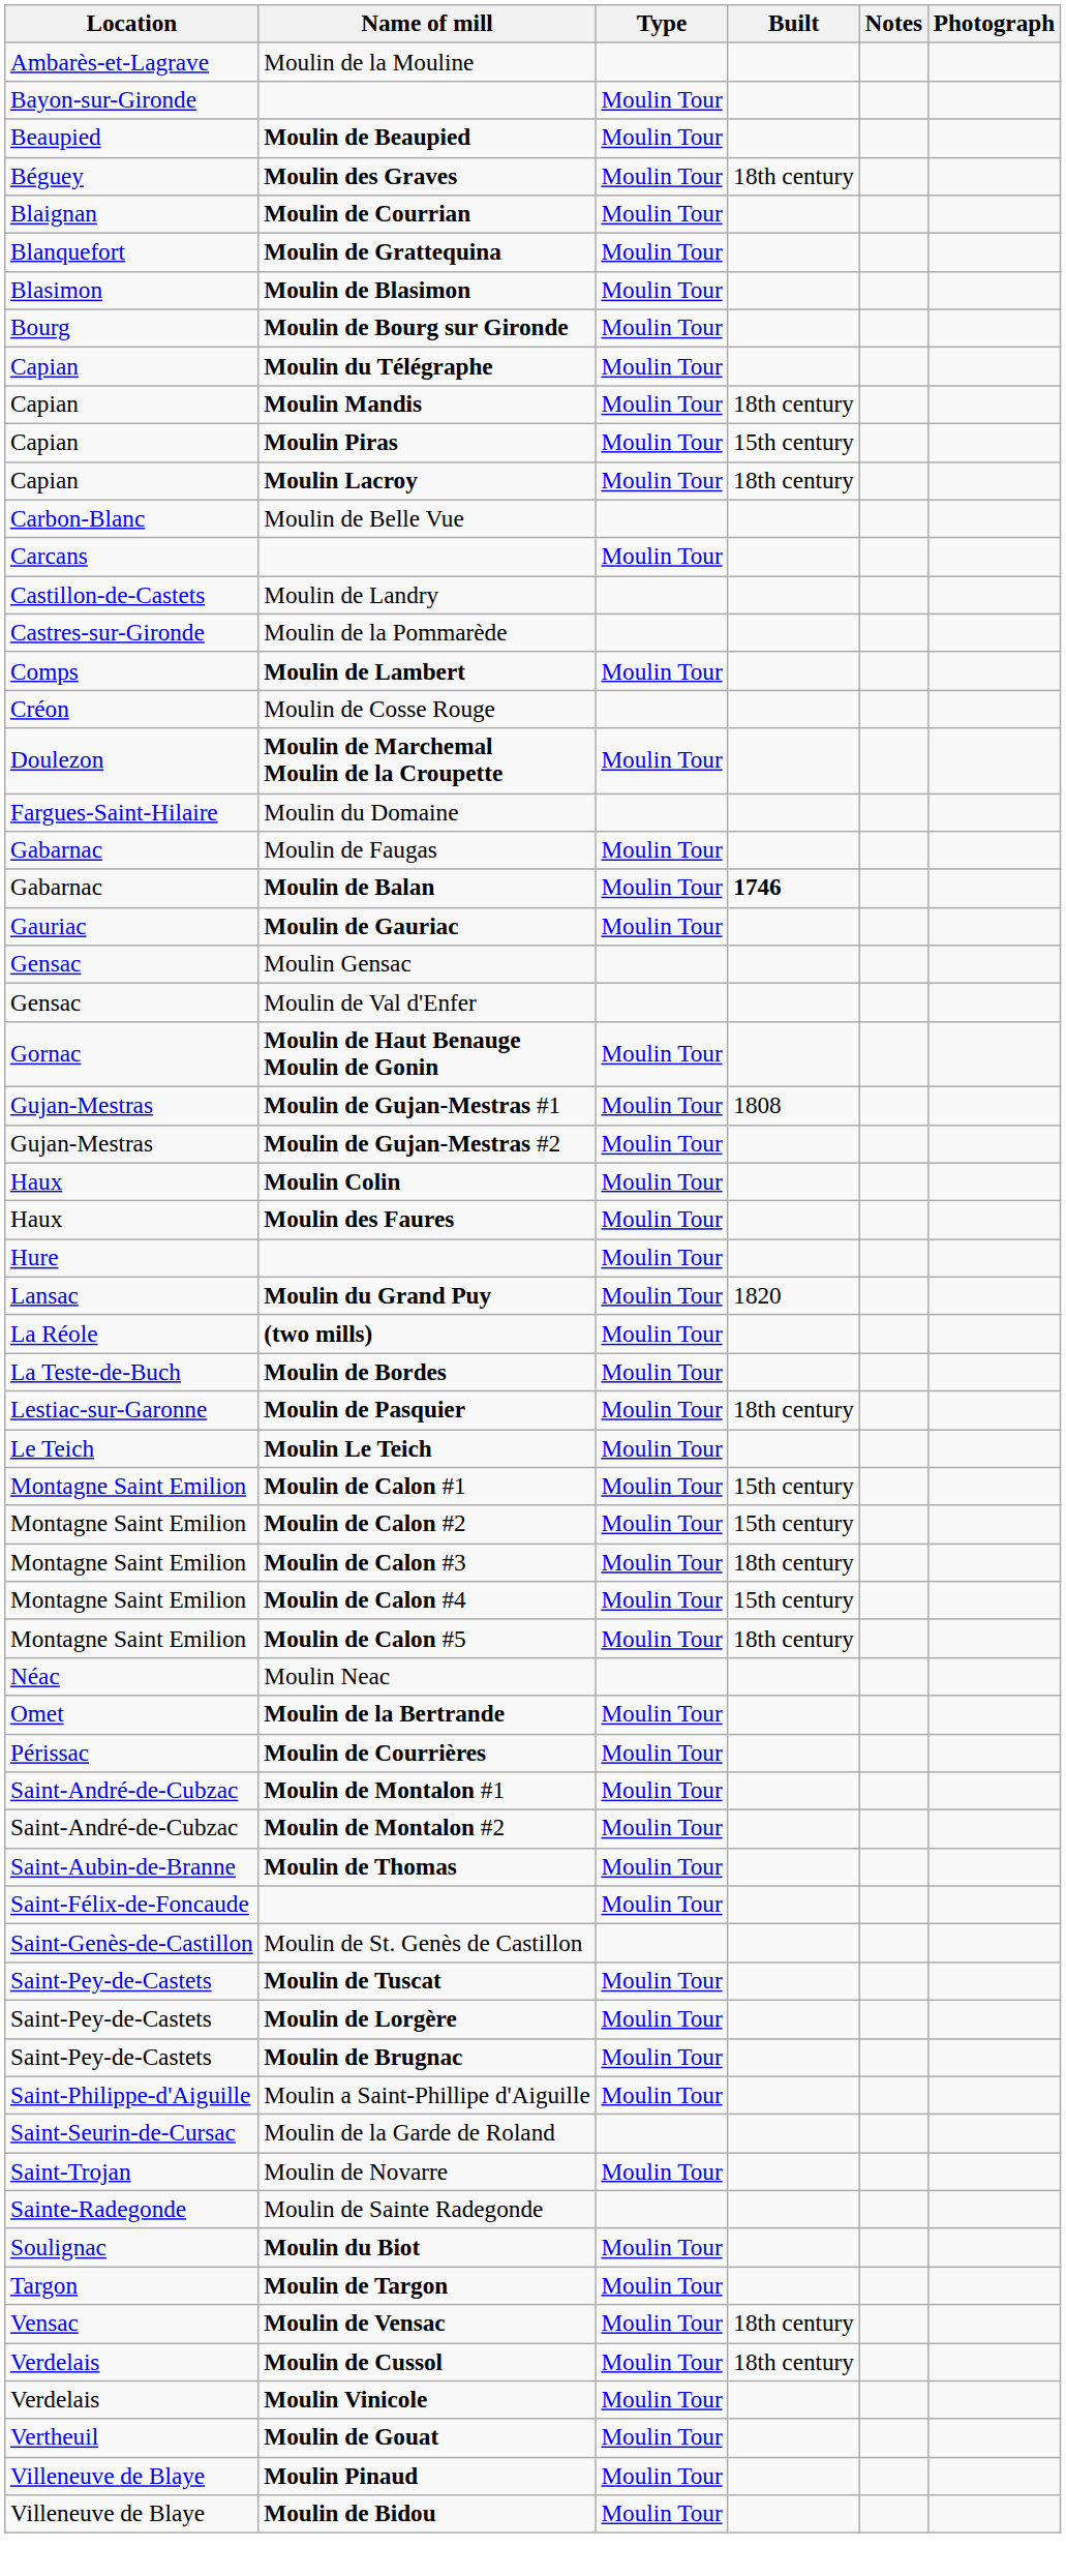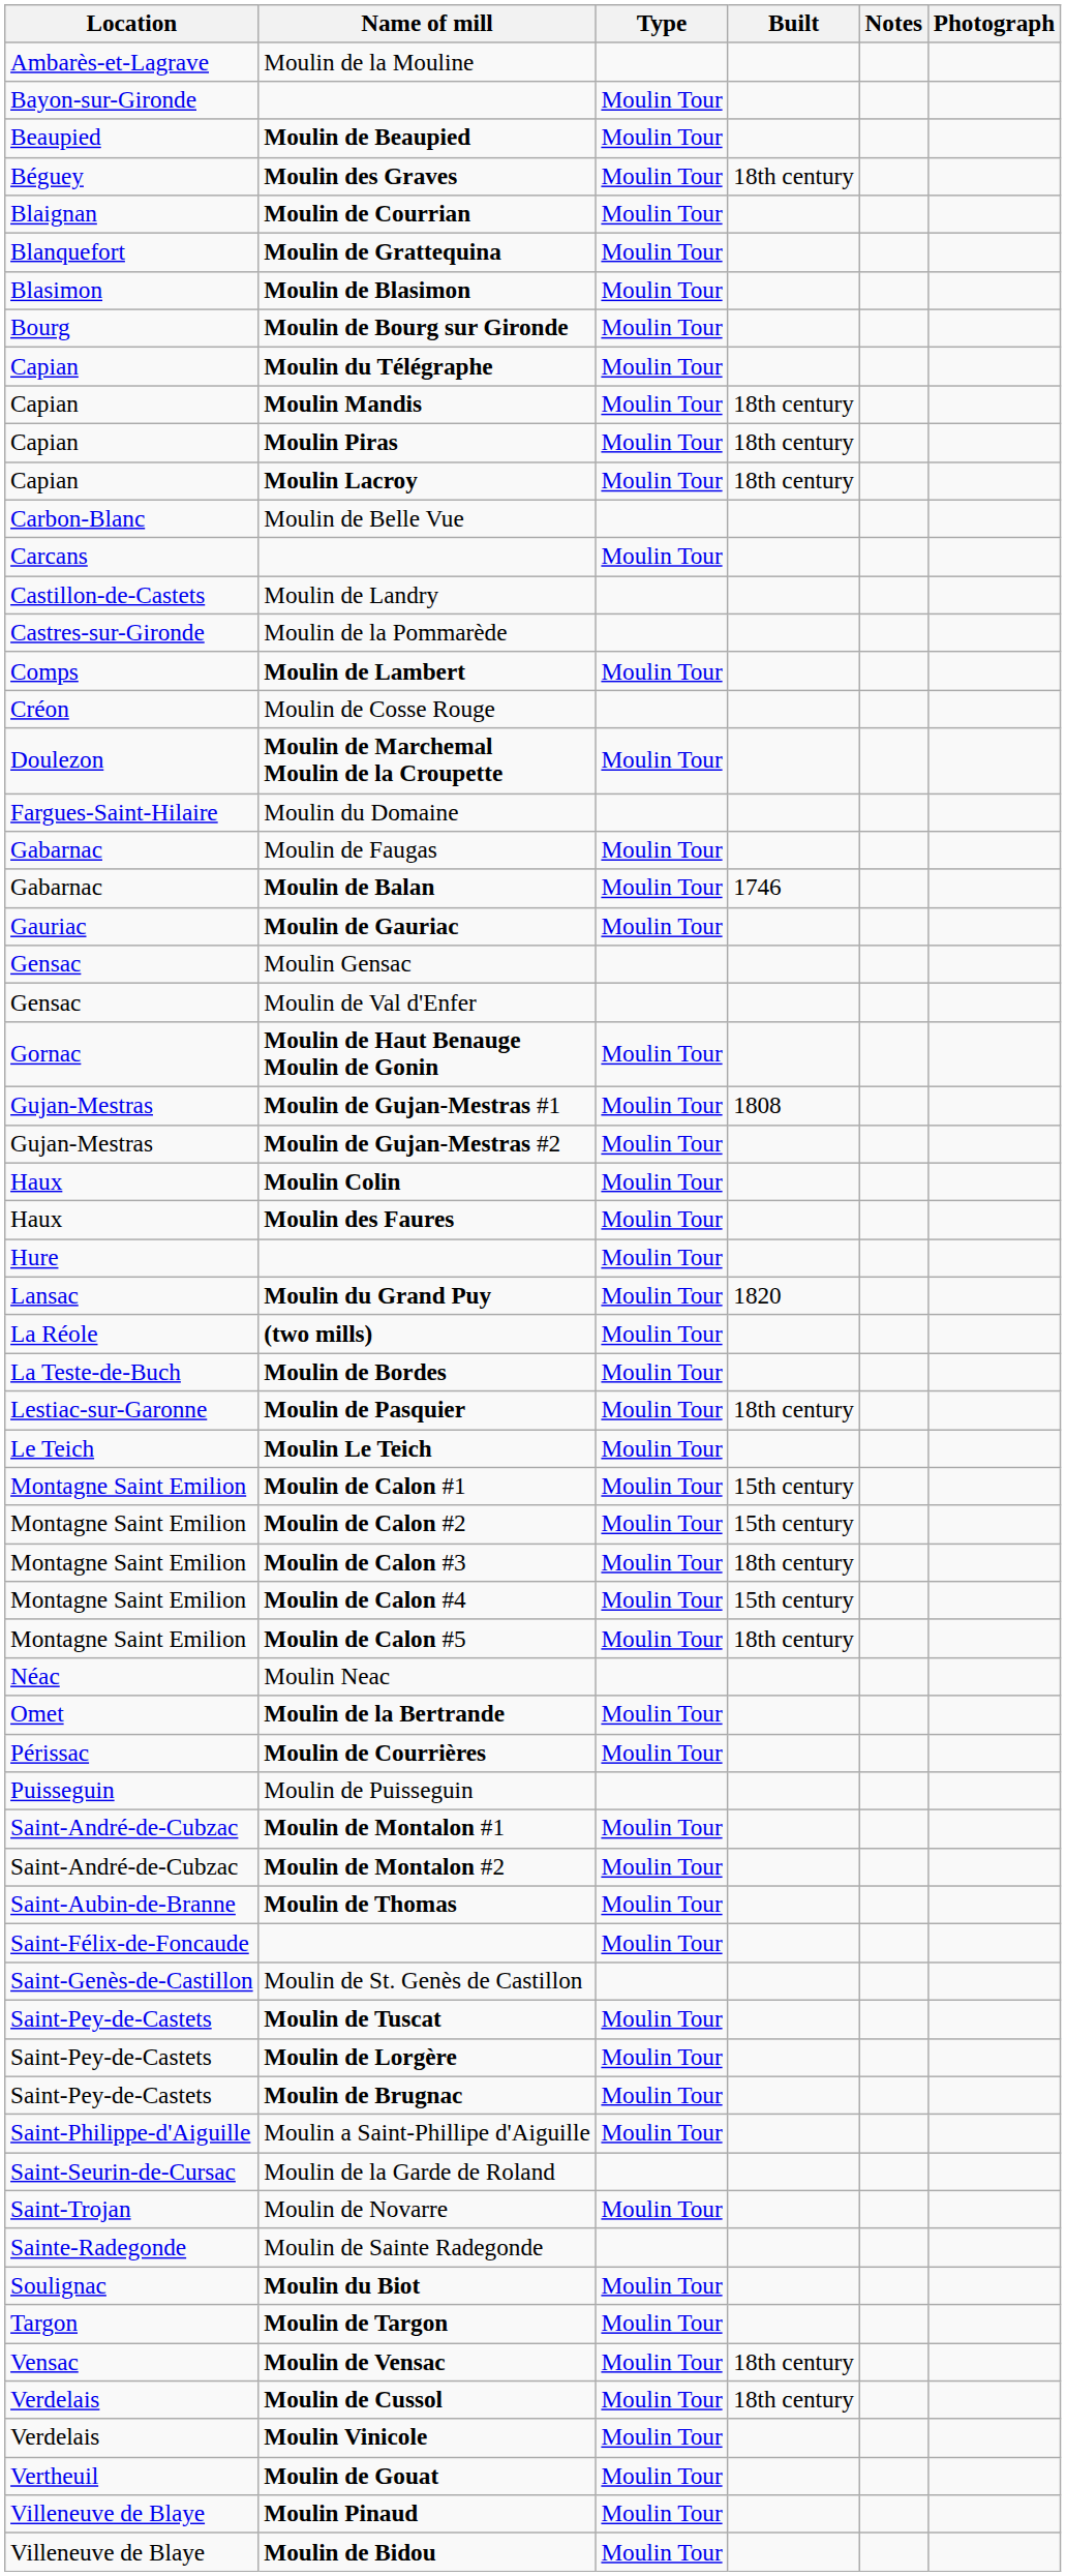Moulin Piras | Built: 15th century -> 18th century
Moulin de Balan | Built: bold -> normal
+ row: Puisseguin | Moulin de Puisseguin
